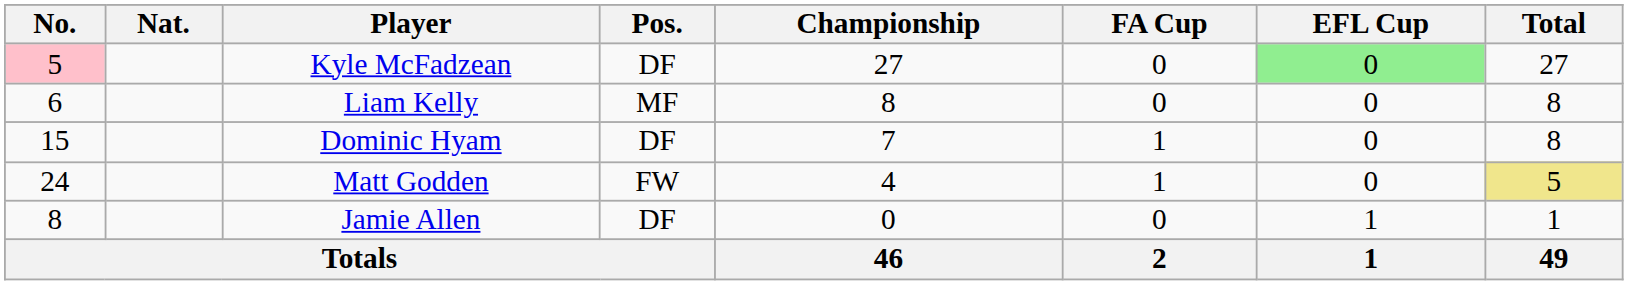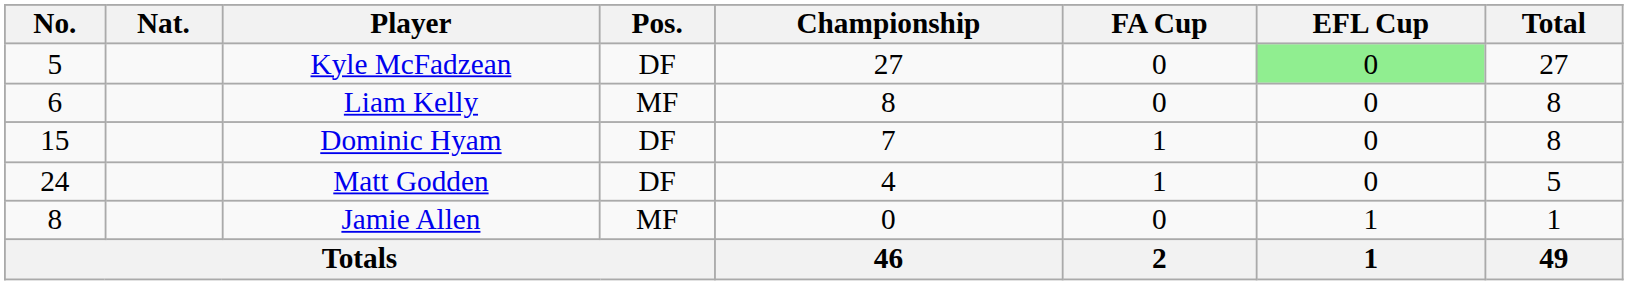Kyle McFadzean | No.: pink background -> no background
Matt Godden | Pos.: FW -> DF
Matt Godden | Total: khaki background -> no background
Jamie Allen | Pos.: DF -> MF
